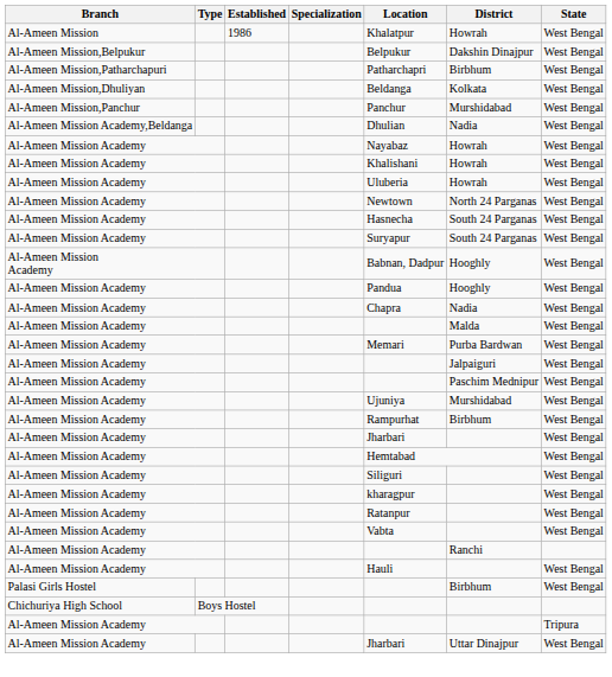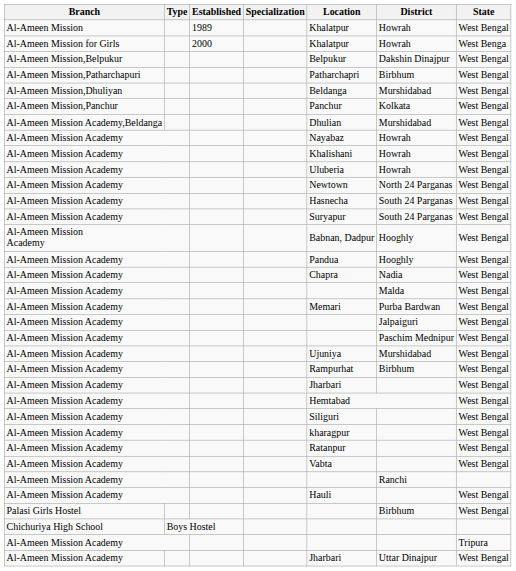Al-Ameen Mission | Established: 1986 -> 1989
+ row: Al-Ameen Mission for Girls | 2000 | Khalatpur | Howrah | West Benga
Al-Ameen Mission,Dhuliyan | District: Kolkata -> Murshidabad
Al-Ameen Mission,Panchur | District: Murshidabad -> Kolkata
Al-Ameen Mission Academy,Beldanga | District: Nadia -> Murshidabad
